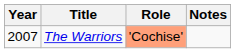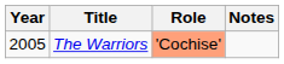The Warriors | Year: 2007 -> 2005
